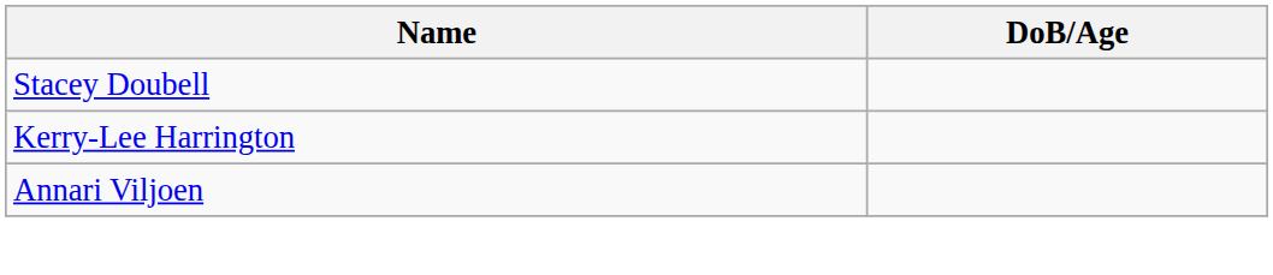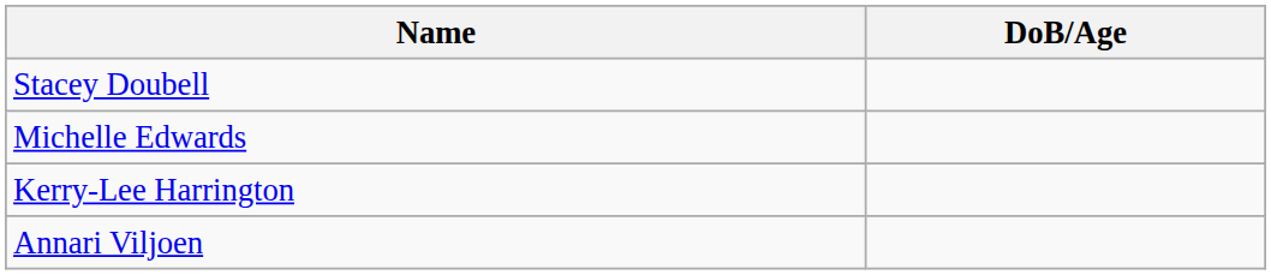+ row: Michelle Edwards
